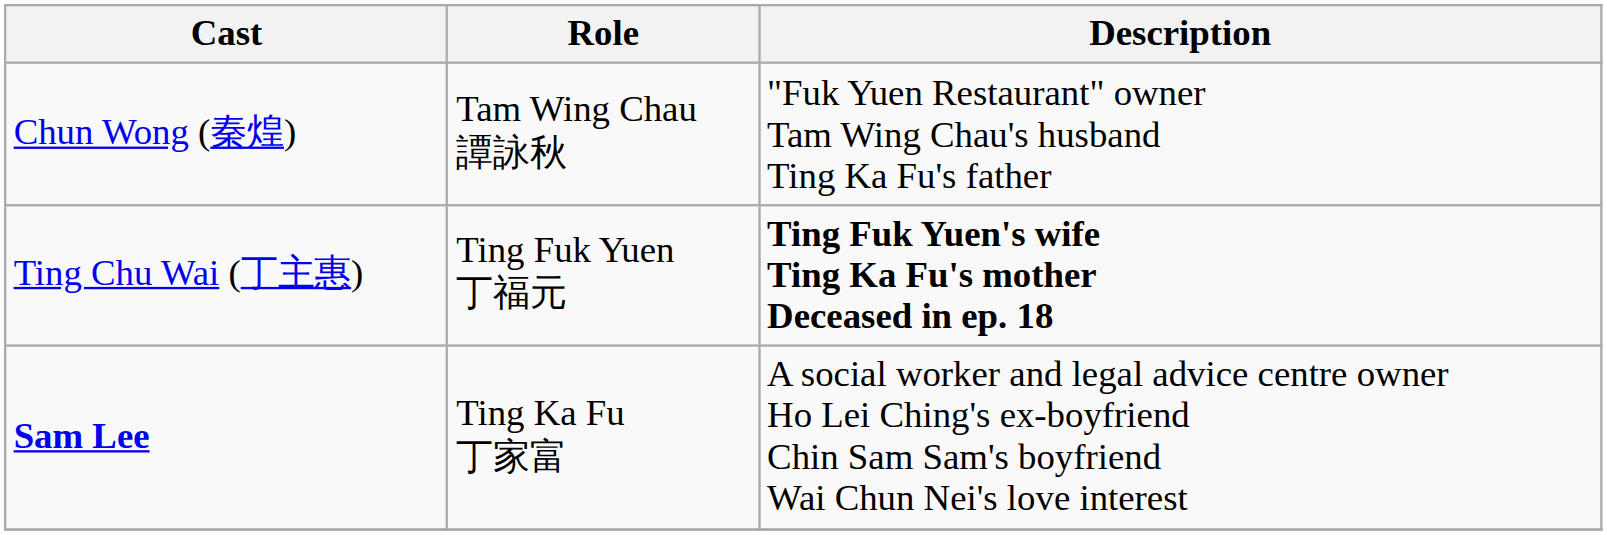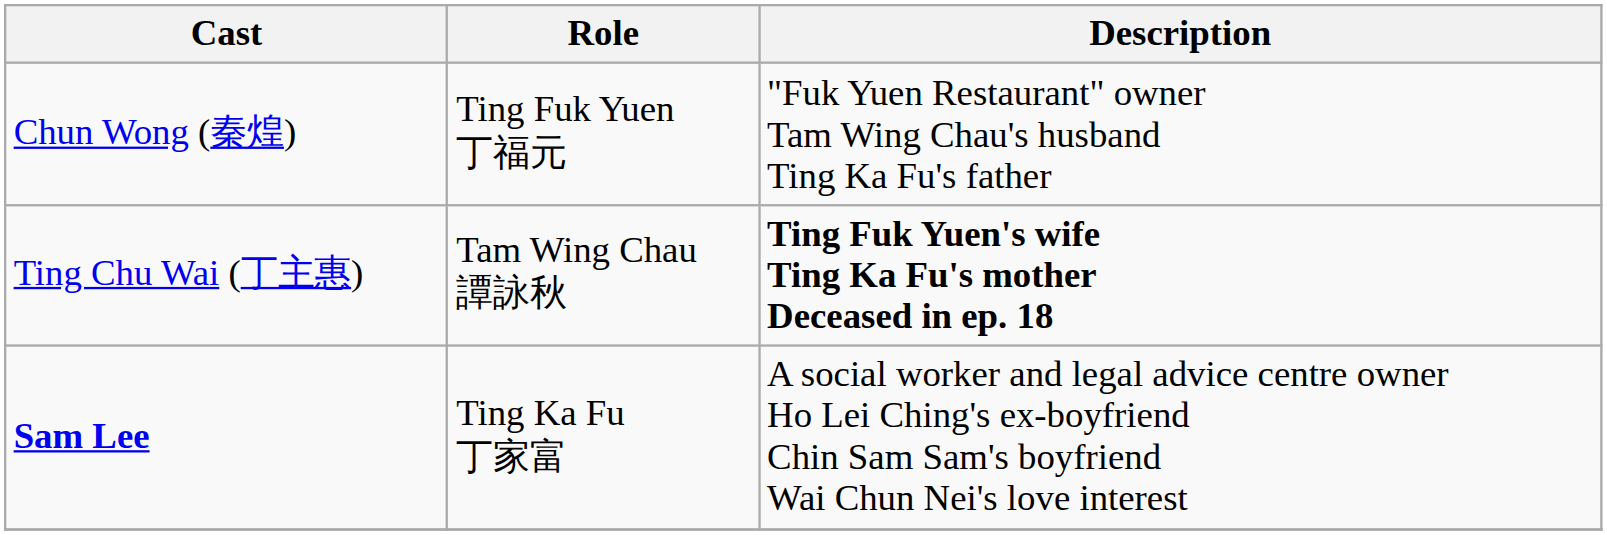Chun Wong (秦煌) | Role: Tam Wing Chau 譚詠秋 -> Ting Fuk Yuen 丁福元
Ting Chu Wai (丁主惠) | Role: Ting Fuk Yuen 丁福元 -> Tam Wing Chau 譚詠秋
